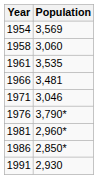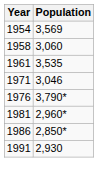- row: 1966 | 3,481
